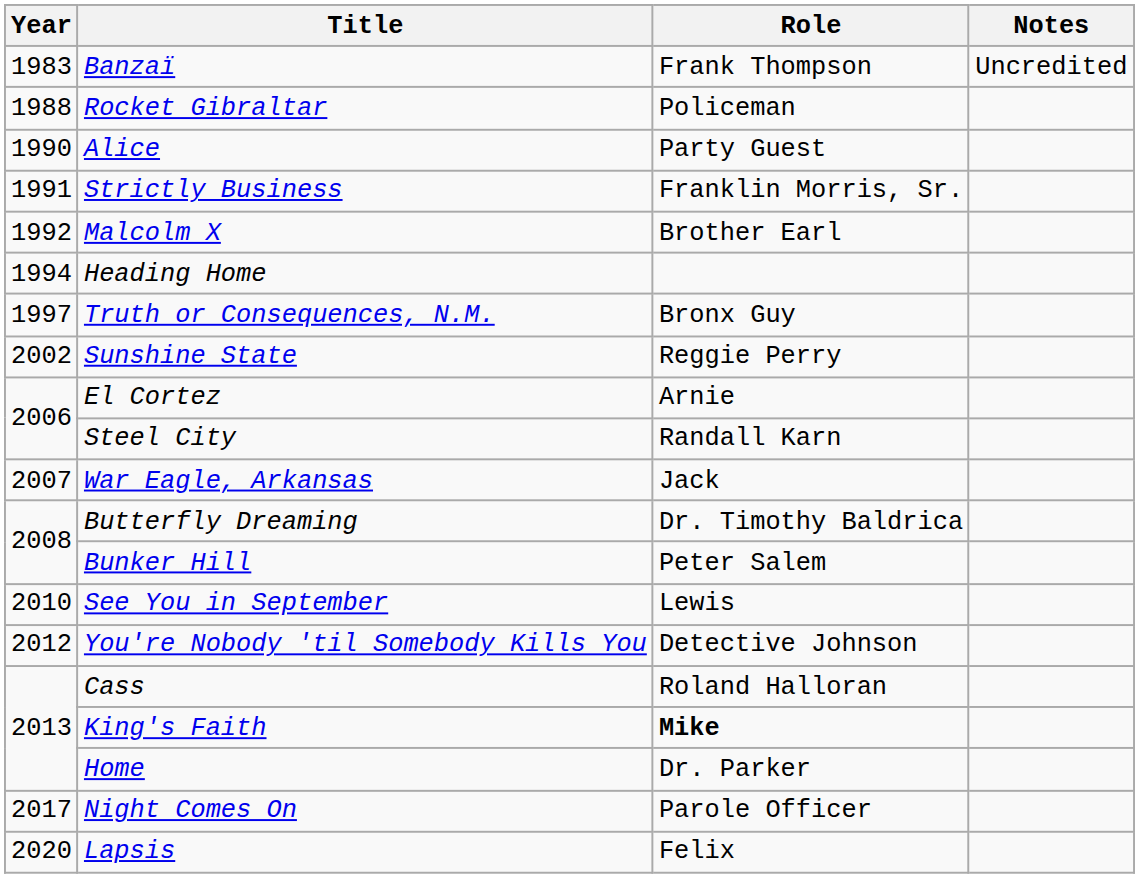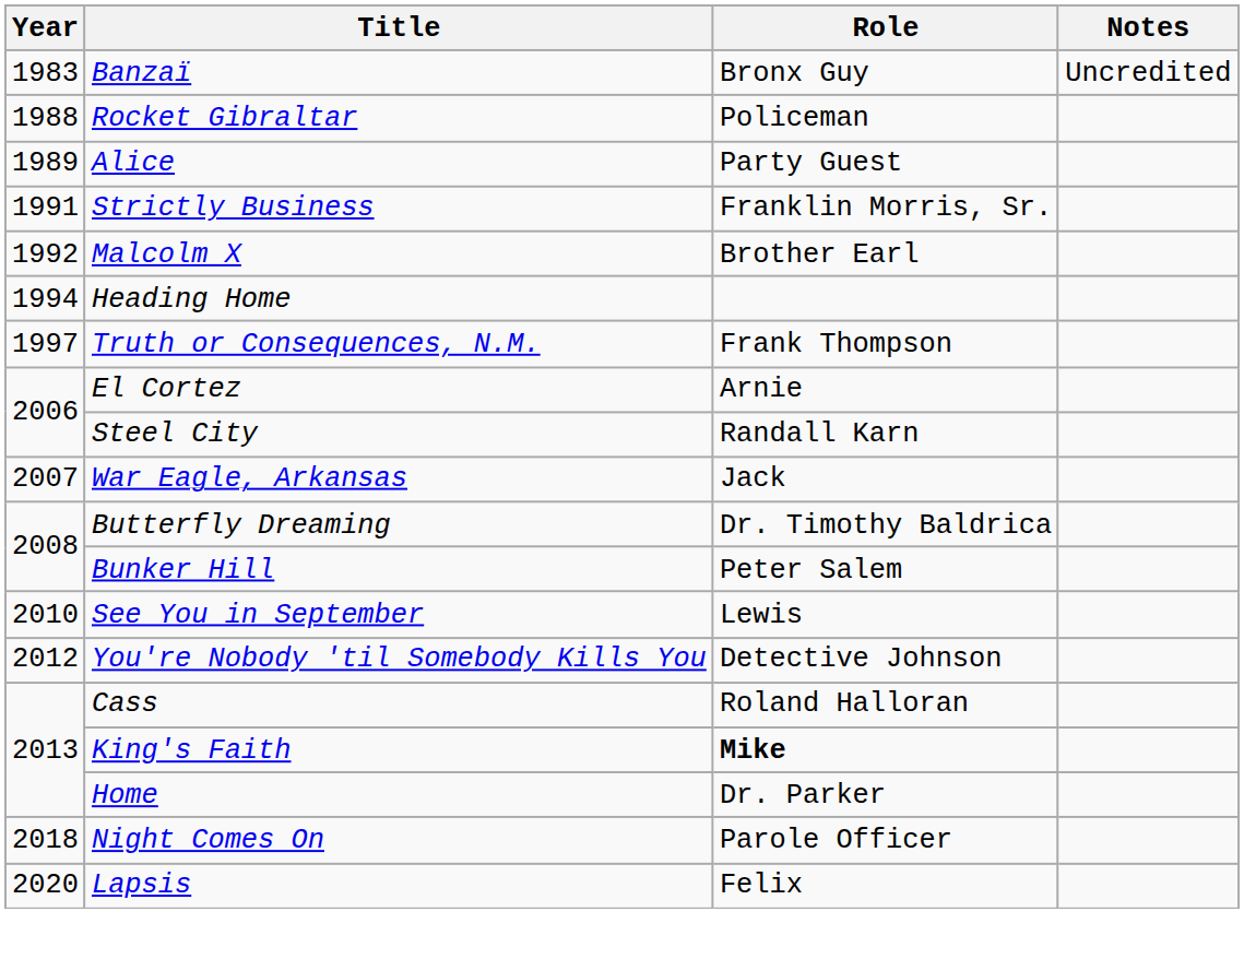Banzaï | Role: Frank Thompson -> Bronx Guy
Alice | Year: 1990 -> 1989
Truth or Consequences, N.M. | Role: Bronx Guy -> Frank Thompson
- row: 2002 | Sunshine State | Reggie Perry
Night Comes On | Year: 2017 -> 2018
